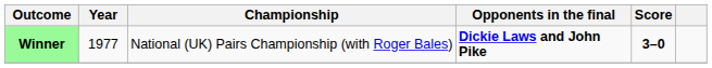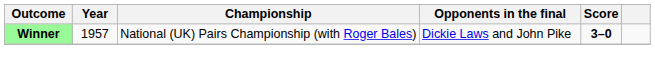Winner | Year: 1977 -> 1957
Winner | Opponents in the final: bold -> normal
